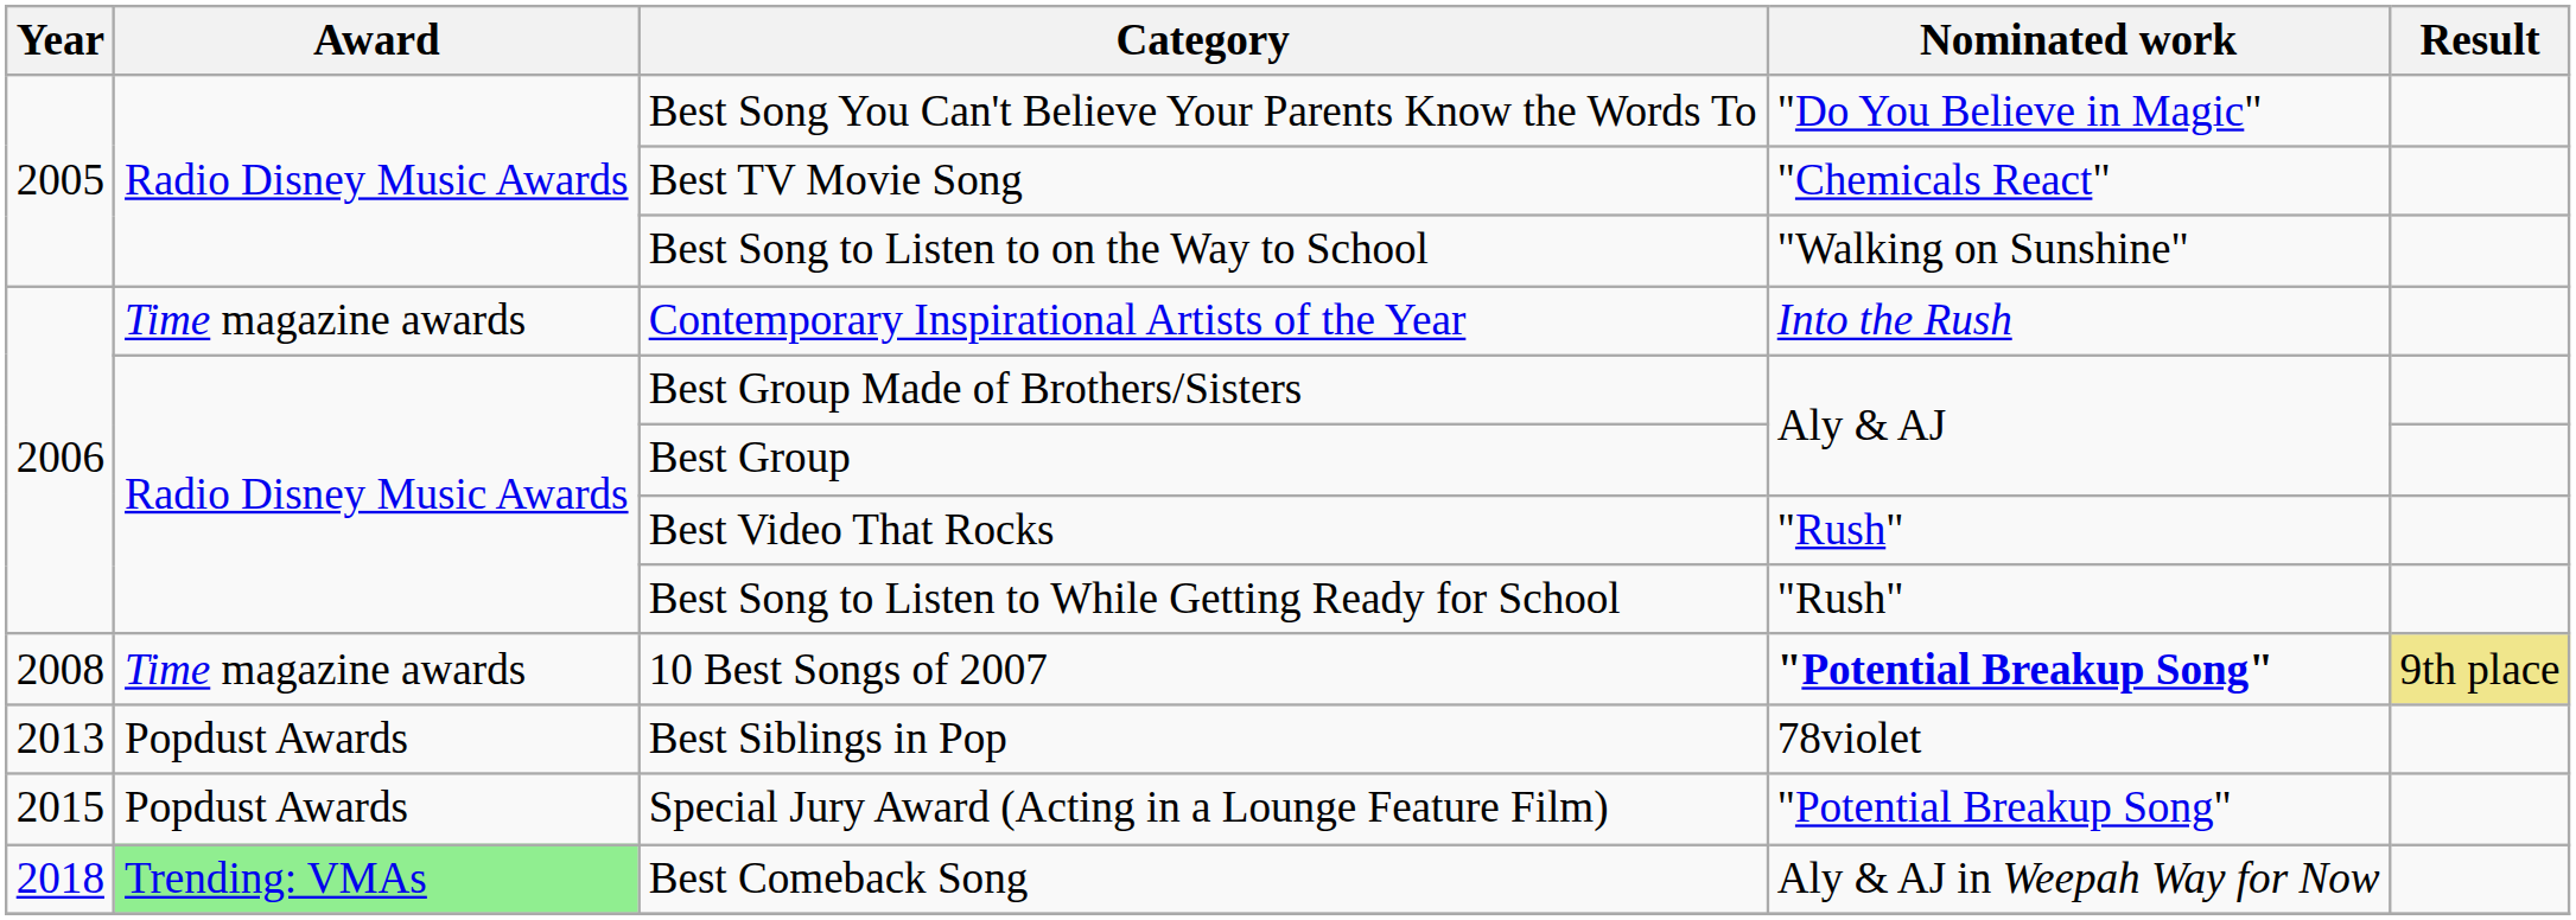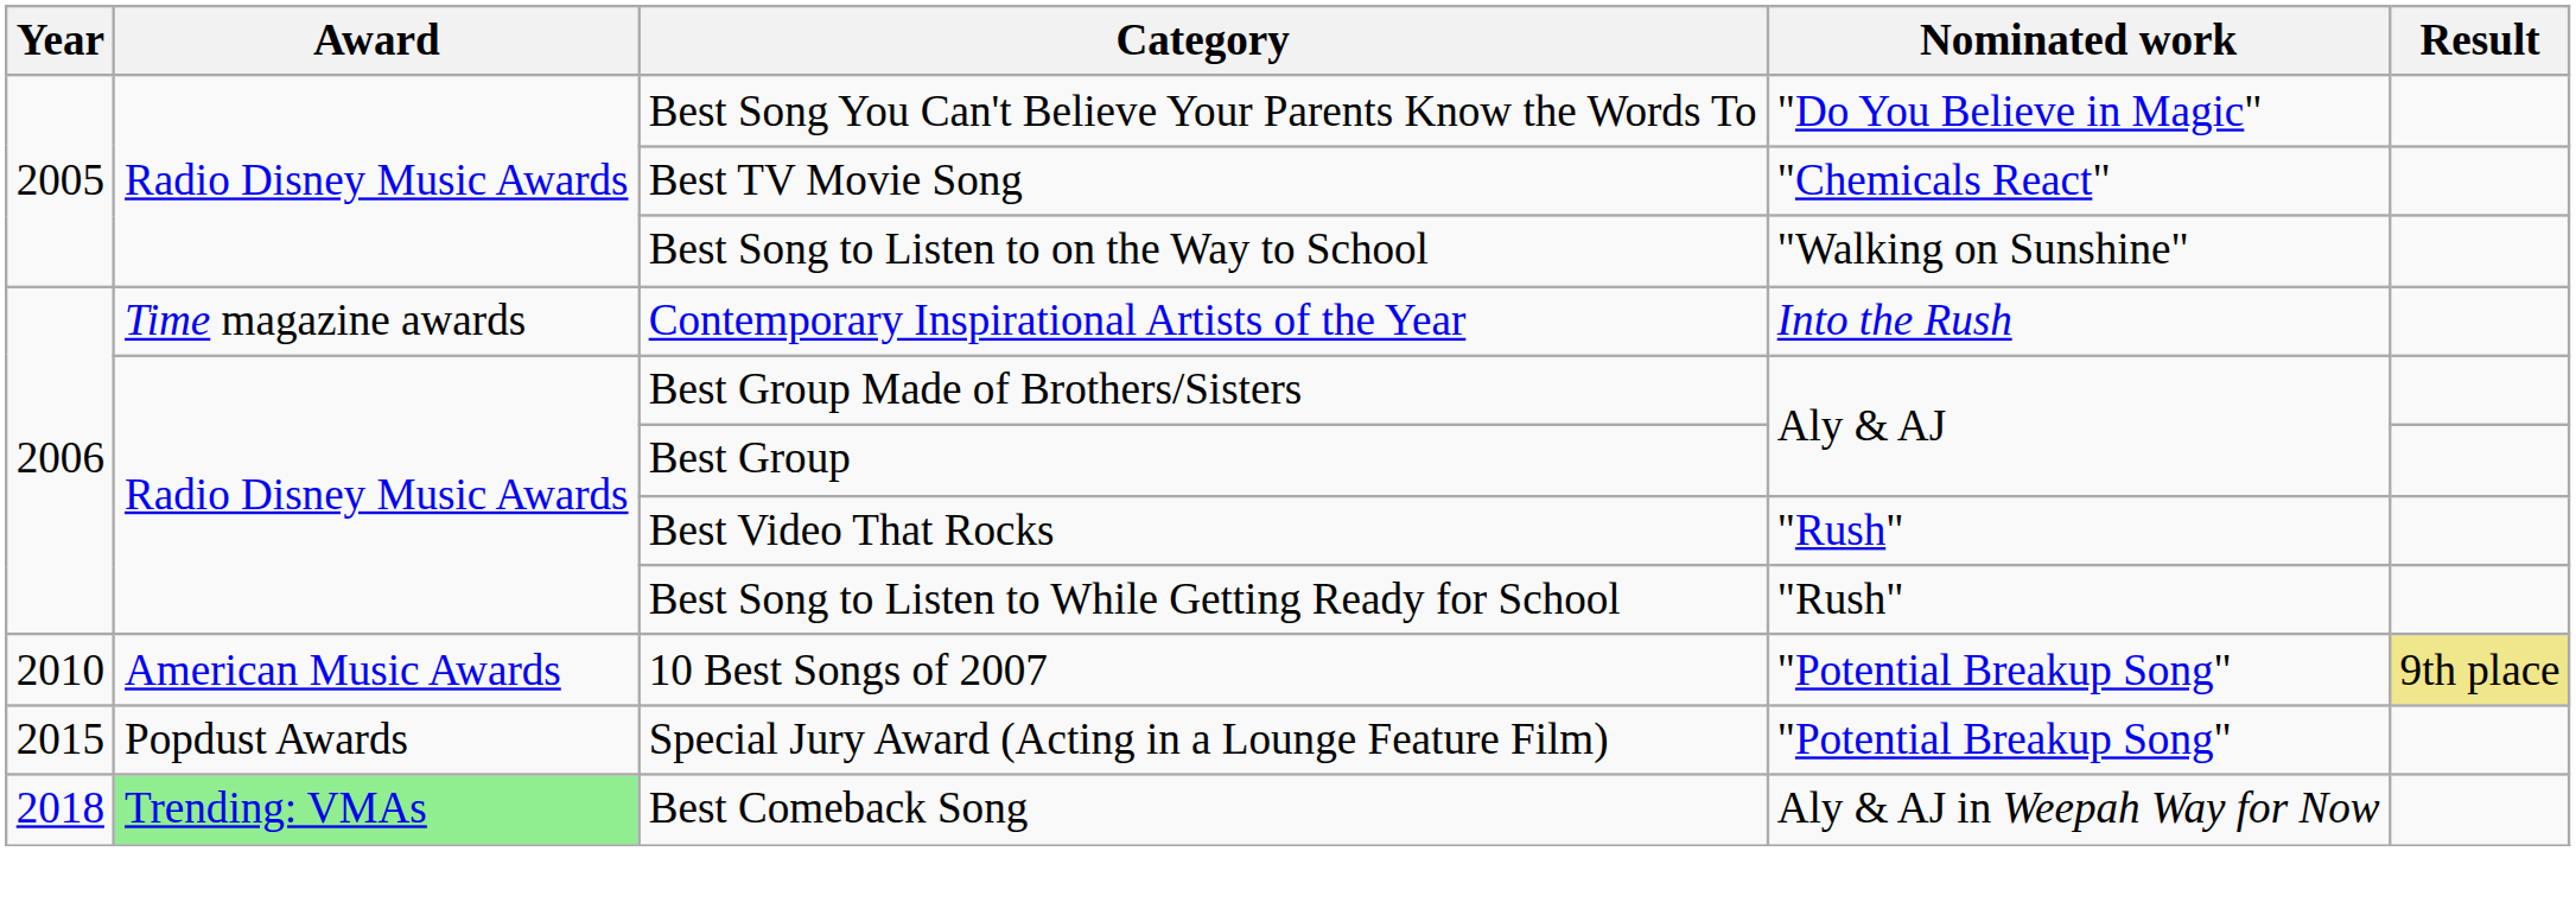10 Best Songs of 2007 | Year: 2008 -> 2010
10 Best Songs of 2007 | Award: Time magazine awards -> American Music Awards
10 Best Songs of 2007 | Nominated work: bold -> normal
- row: 2013 | Popdust Awards | Best Siblings in Pop | 78violet
